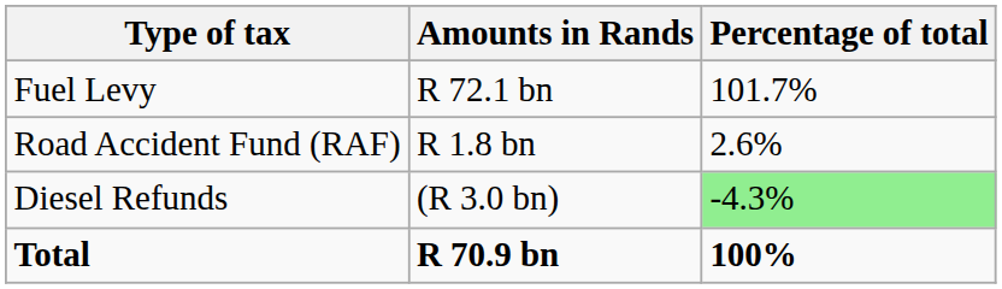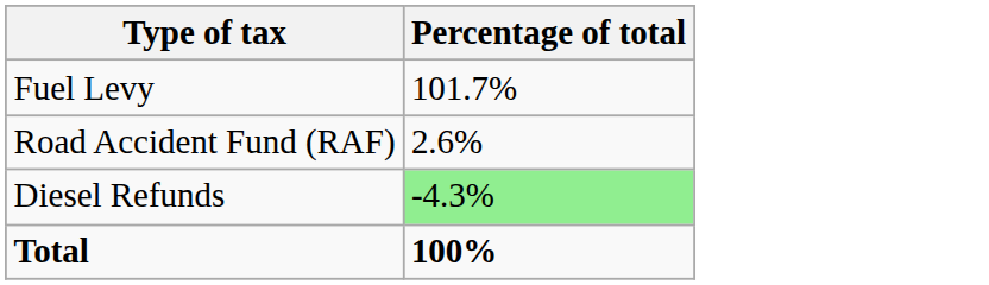- column: Amounts in Rands | R 72.1 bn | R 1.8 bn | (R 3.0 bn) | R 70.9 bn
